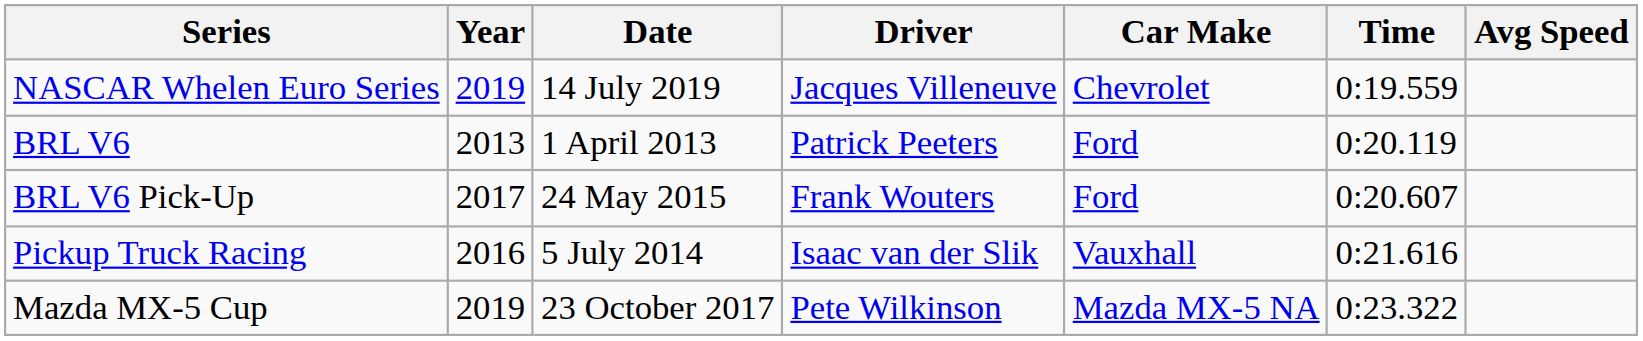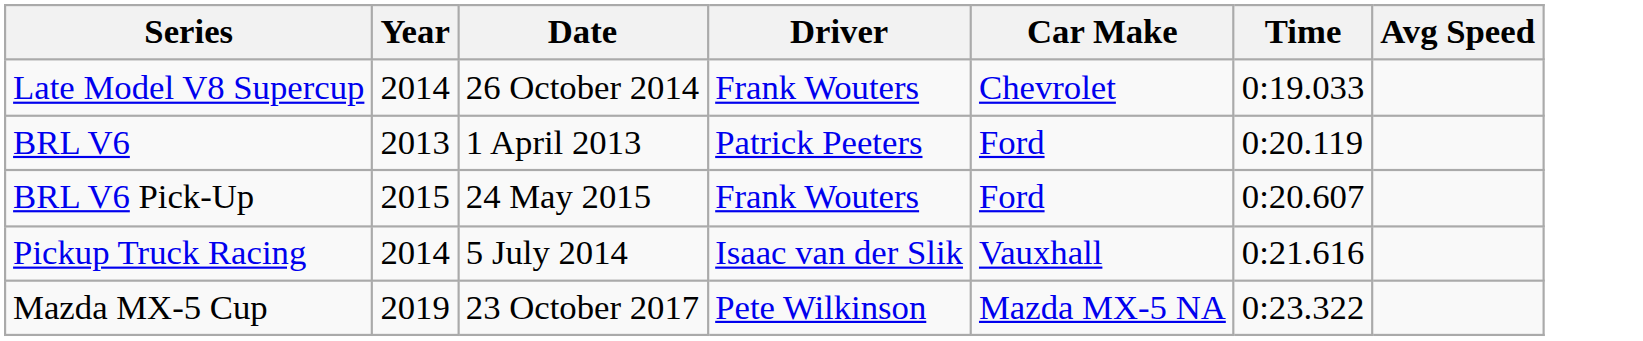+ row: Late Model V8 Supercup | 2014 | 26 October 2014 | Frank Wouters | Chevrolet | 0:19.033
- row: NASCAR Whelen Euro Series | 2019 | 14 July 2019 | Jacques Villeneuve | Chevrolet | 0:19.559
BRL V6 Pick-Up | Year: 2017 -> 2015
Pickup Truck Racing | Year: 2016 -> 2014
